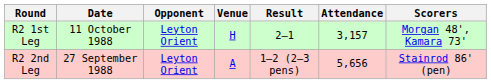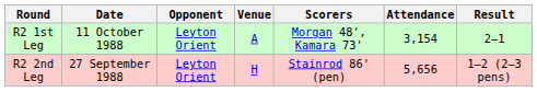columns swapped: Result <-> Scorers
R2 1st Leg | Venue: H -> A
R2 1st Leg | Attendance: 3,157 -> 3,154
R2 2nd Leg | Venue: A -> H
